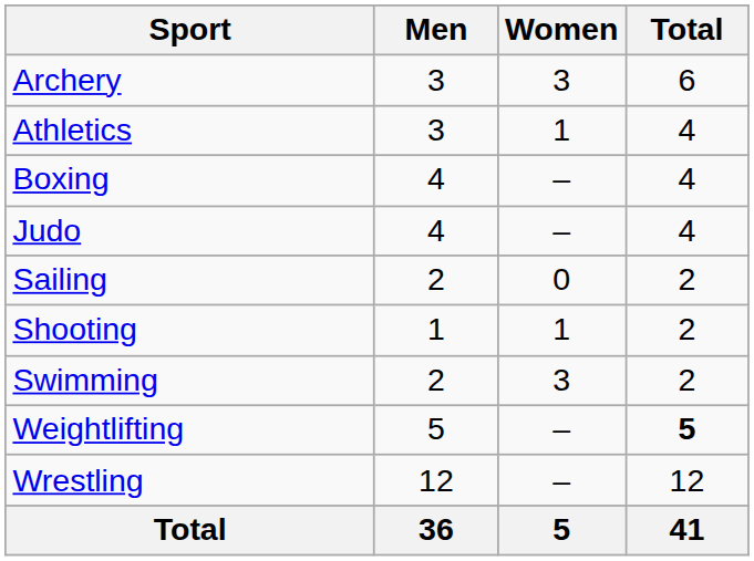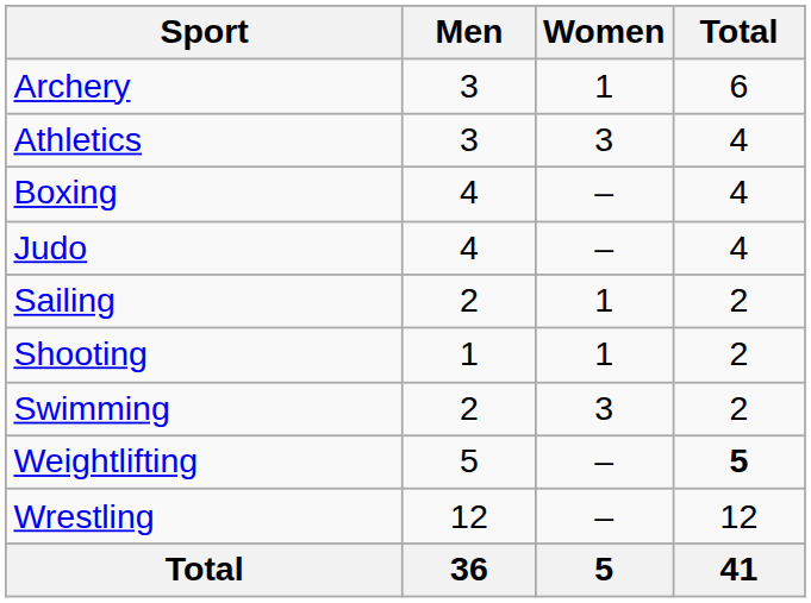Archery | Women: 3 -> 1
Athletics | Women: 1 -> 3
Sailing | Women: 0 -> 1
